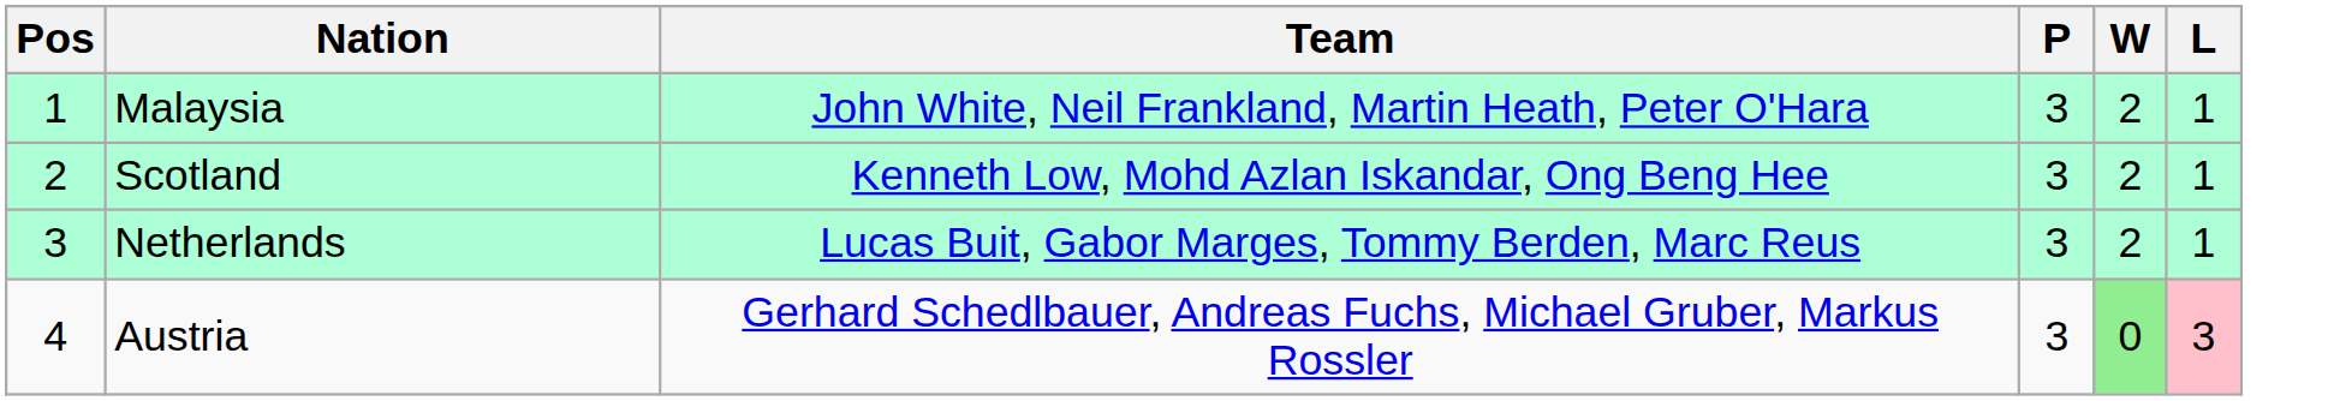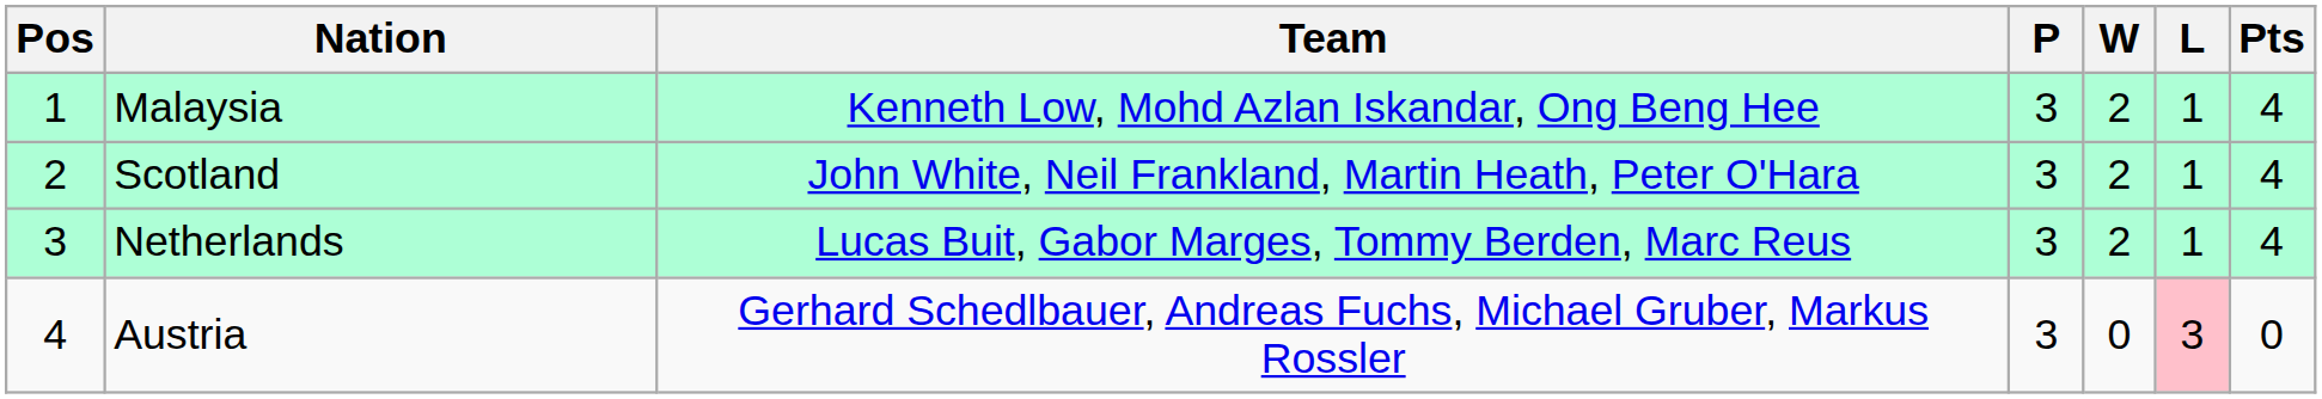+ column: Pts | 4 | 4 | 4 | 0
Malaysia | Team: John White, Neil Frankland, Martin Heath, Peter O'Hara -> Kenneth Low, Mohd Azlan Iskandar, Ong Beng Hee
Scotland | Team: Kenneth Low, Mohd Azlan Iskandar, Ong Beng Hee -> John White, Neil Frankland, Martin Heath, Peter O'Hara
Austria | W: lightgreen background -> no background
